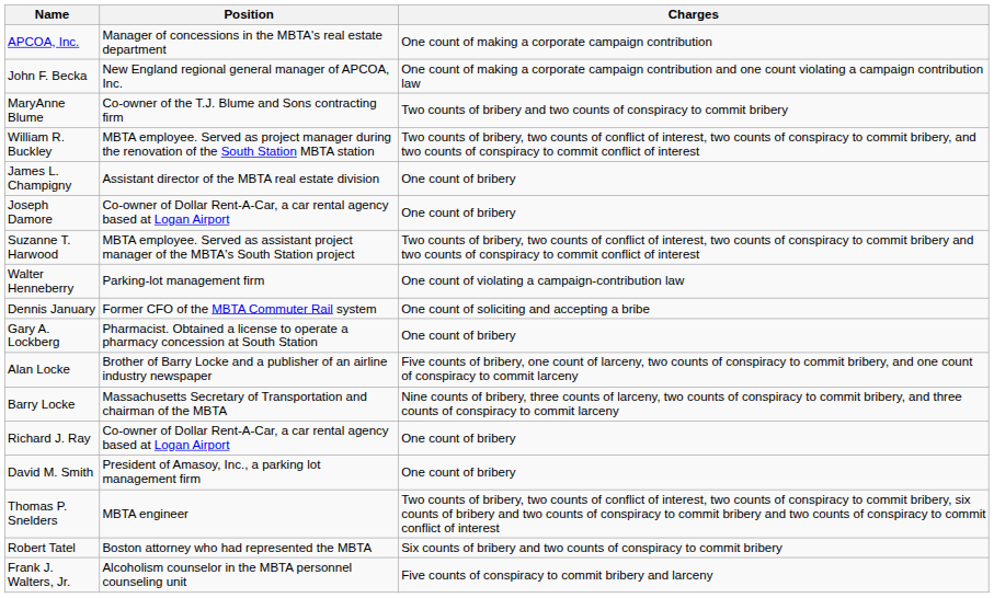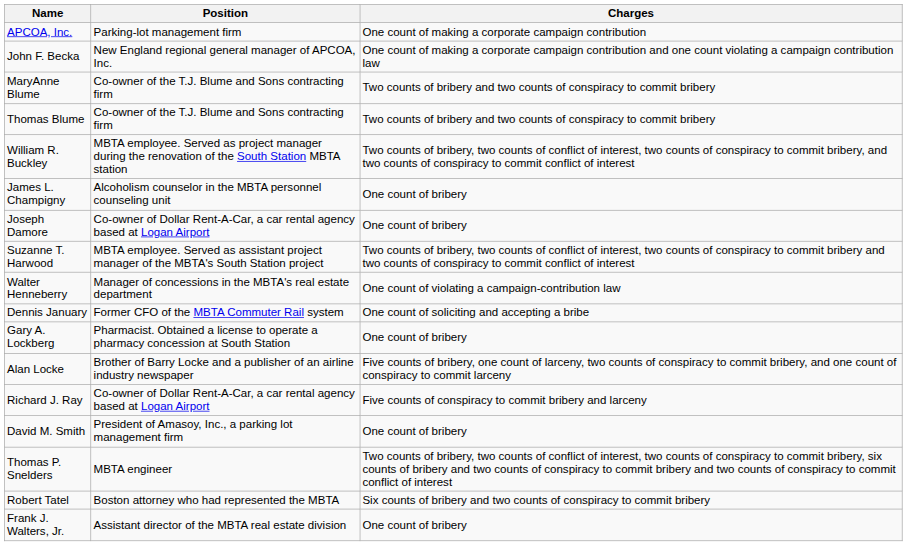APCOA, Inc. | Position: Manager of concessions in the MBTA's real estate department -> Parking-lot management firm
+ row: Thomas Blume | Co-owner of the T.J. Blume and Sons contracting firm | Two counts of bribery and two counts of conspiracy to commit bribery
James L. Champigny | Position: Assistant director of the MBTA real estate division -> Alcoholism counselor in the MBTA personnel counseling unit
Walter Henneberry | Position: Parking-lot management firm -> Manager of concessions in the MBTA's real estate department
- row: Barry Locke | Massachusetts Secretary of Transportation and chairman of the MBTA | Nine counts of bribery, three counts of larceny, two counts of conspiracy to commit bribery, and three counts of conspiracy to commit larceny
Richard J. Ray | Charges: One count of bribery -> Five counts of conspiracy to commit bribery and larceny
Frank J. Walters, Jr. | Position: Alcoholism counselor in the MBTA personnel counseling unit -> Assistant director of the MBTA real estate division
Frank J. Walters, Jr. | Charges: Five counts of conspiracy to commit bribery and larceny -> One count of bribery
